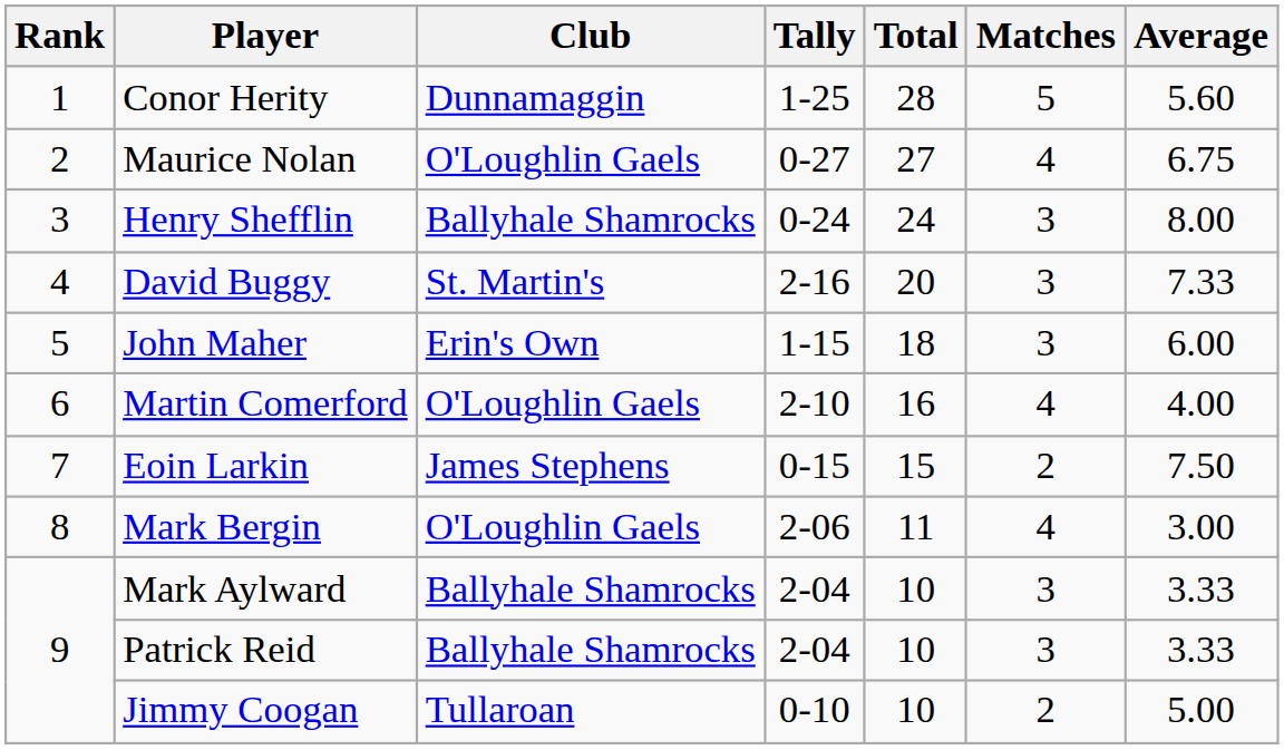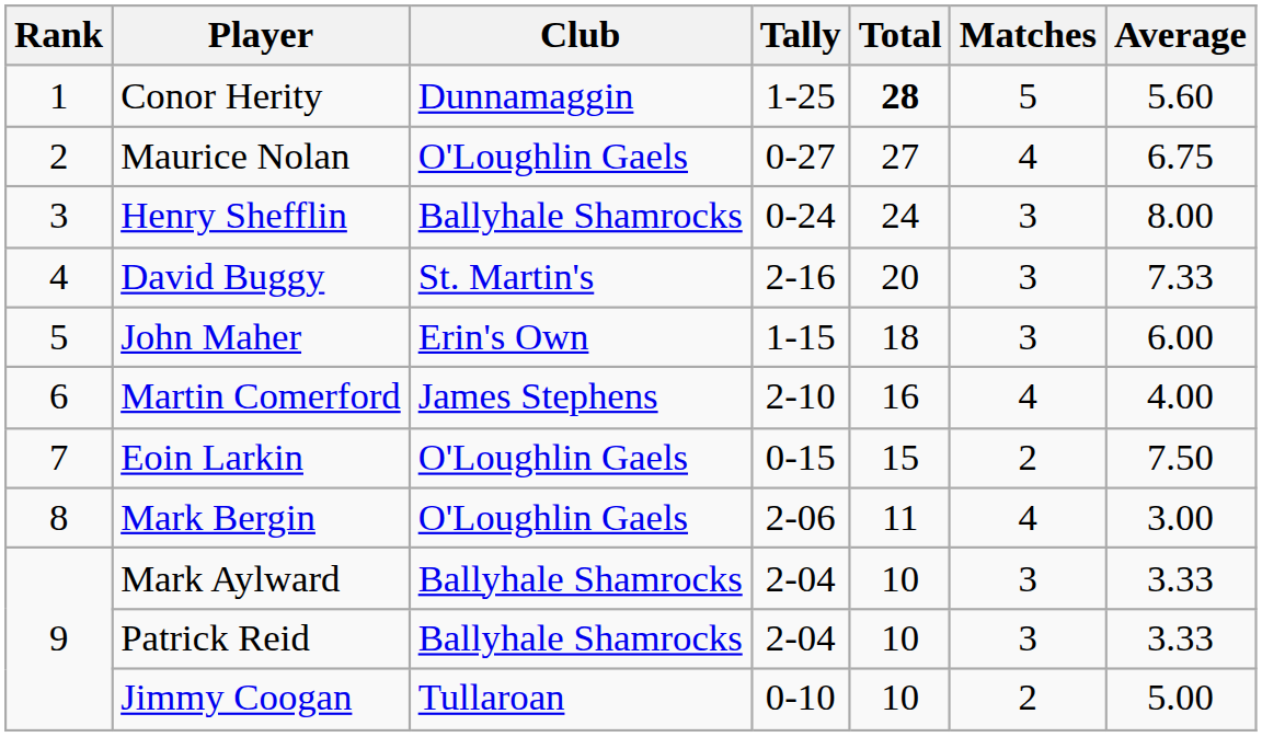Conor Herity | Total: normal -> bold
Martin Comerford | Club: O'Loughlin Gaels -> James Stephens
Eoin Larkin | Club: James Stephens -> O'Loughlin Gaels
